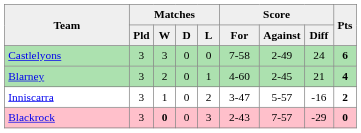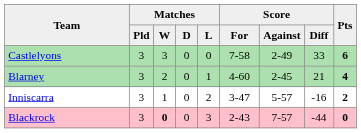Castlelyons | Score / Diff: 24 -> 33
Blackrock | Score / Diff: -29 -> -44
